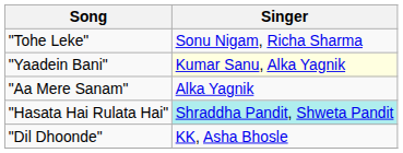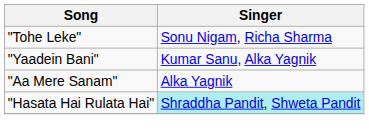"Yaadein Bani" | Singer: lightyellow background -> no background
- row: "Dil Dhoonde" | KK, Asha Bhosle
